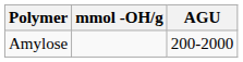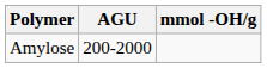columns swapped: AGU <-> mmol -OH/g
